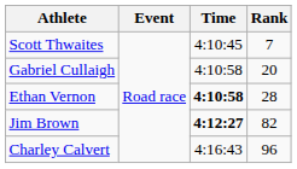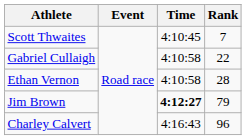Gabriel Cullaigh | Rank: 20 -> 22
Ethan Vernon | Time: bold -> normal
Jim Brown | Rank: 82 -> 79
